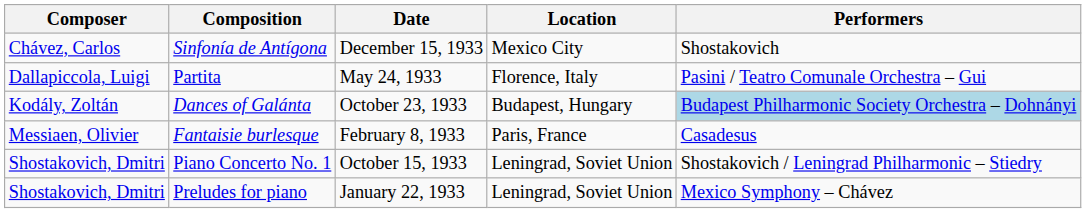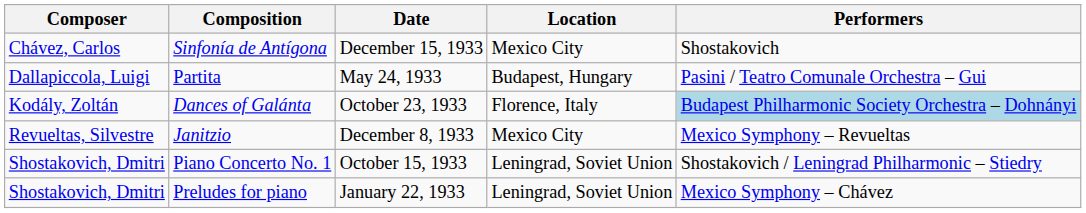Partita | Location: Florence, Italy -> Budapest, Hungary
Dances of Galánta | Location: Budapest, Hungary -> Florence, Italy
- row: Messiaen, Olivier | Fantaisie burlesque | February 8, 1933 | Paris, France | Casadesus
+ row: Revueltas, Silvestre | Janitzio | December 8, 1933 | Mexico City | Mexico Symphony – Revueltas
